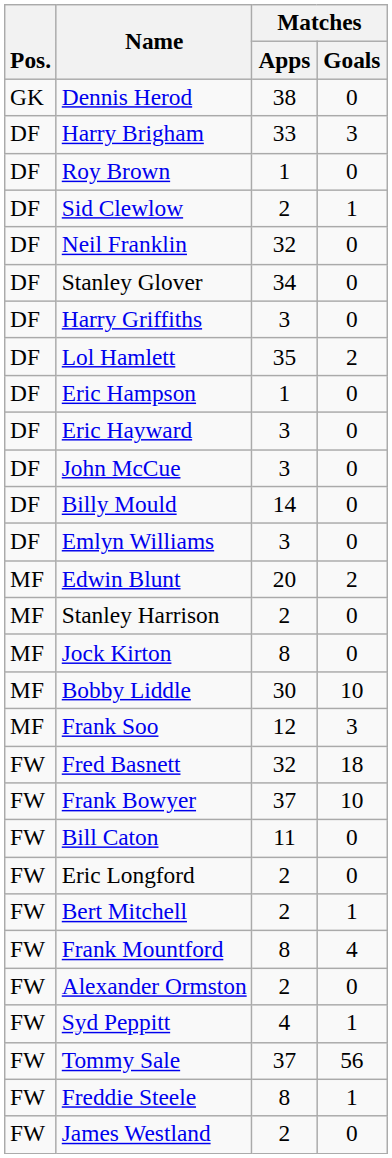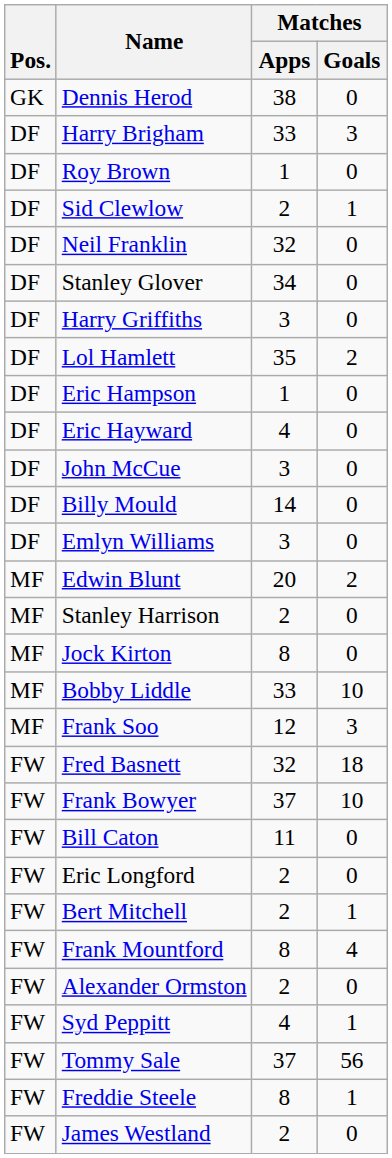Eric Hayward | Matches / Apps: 3 -> 4
Bobby Liddle | Matches / Apps: 30 -> 33
